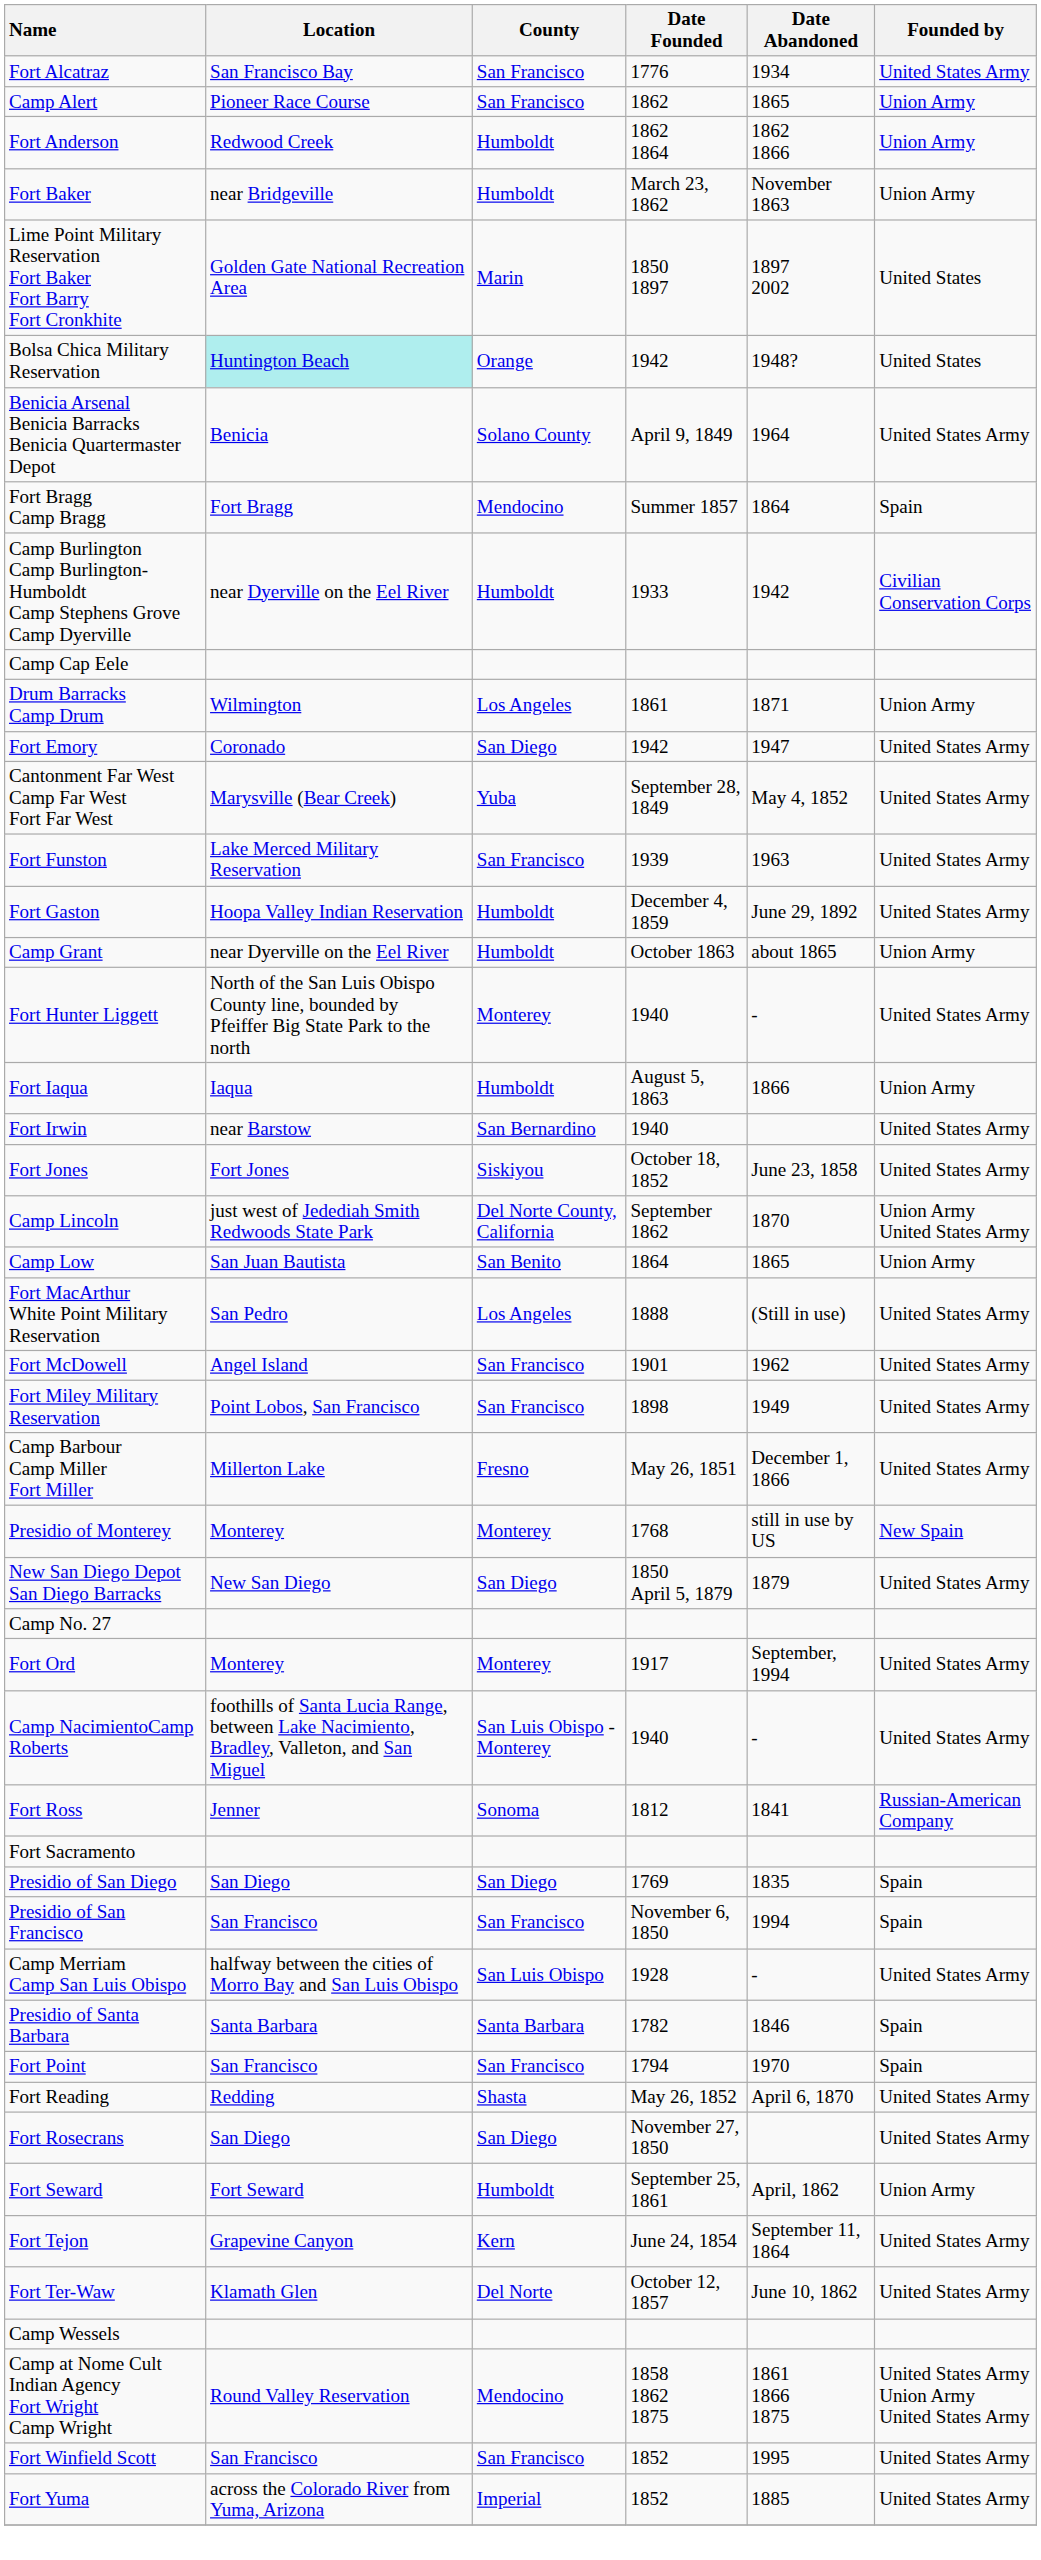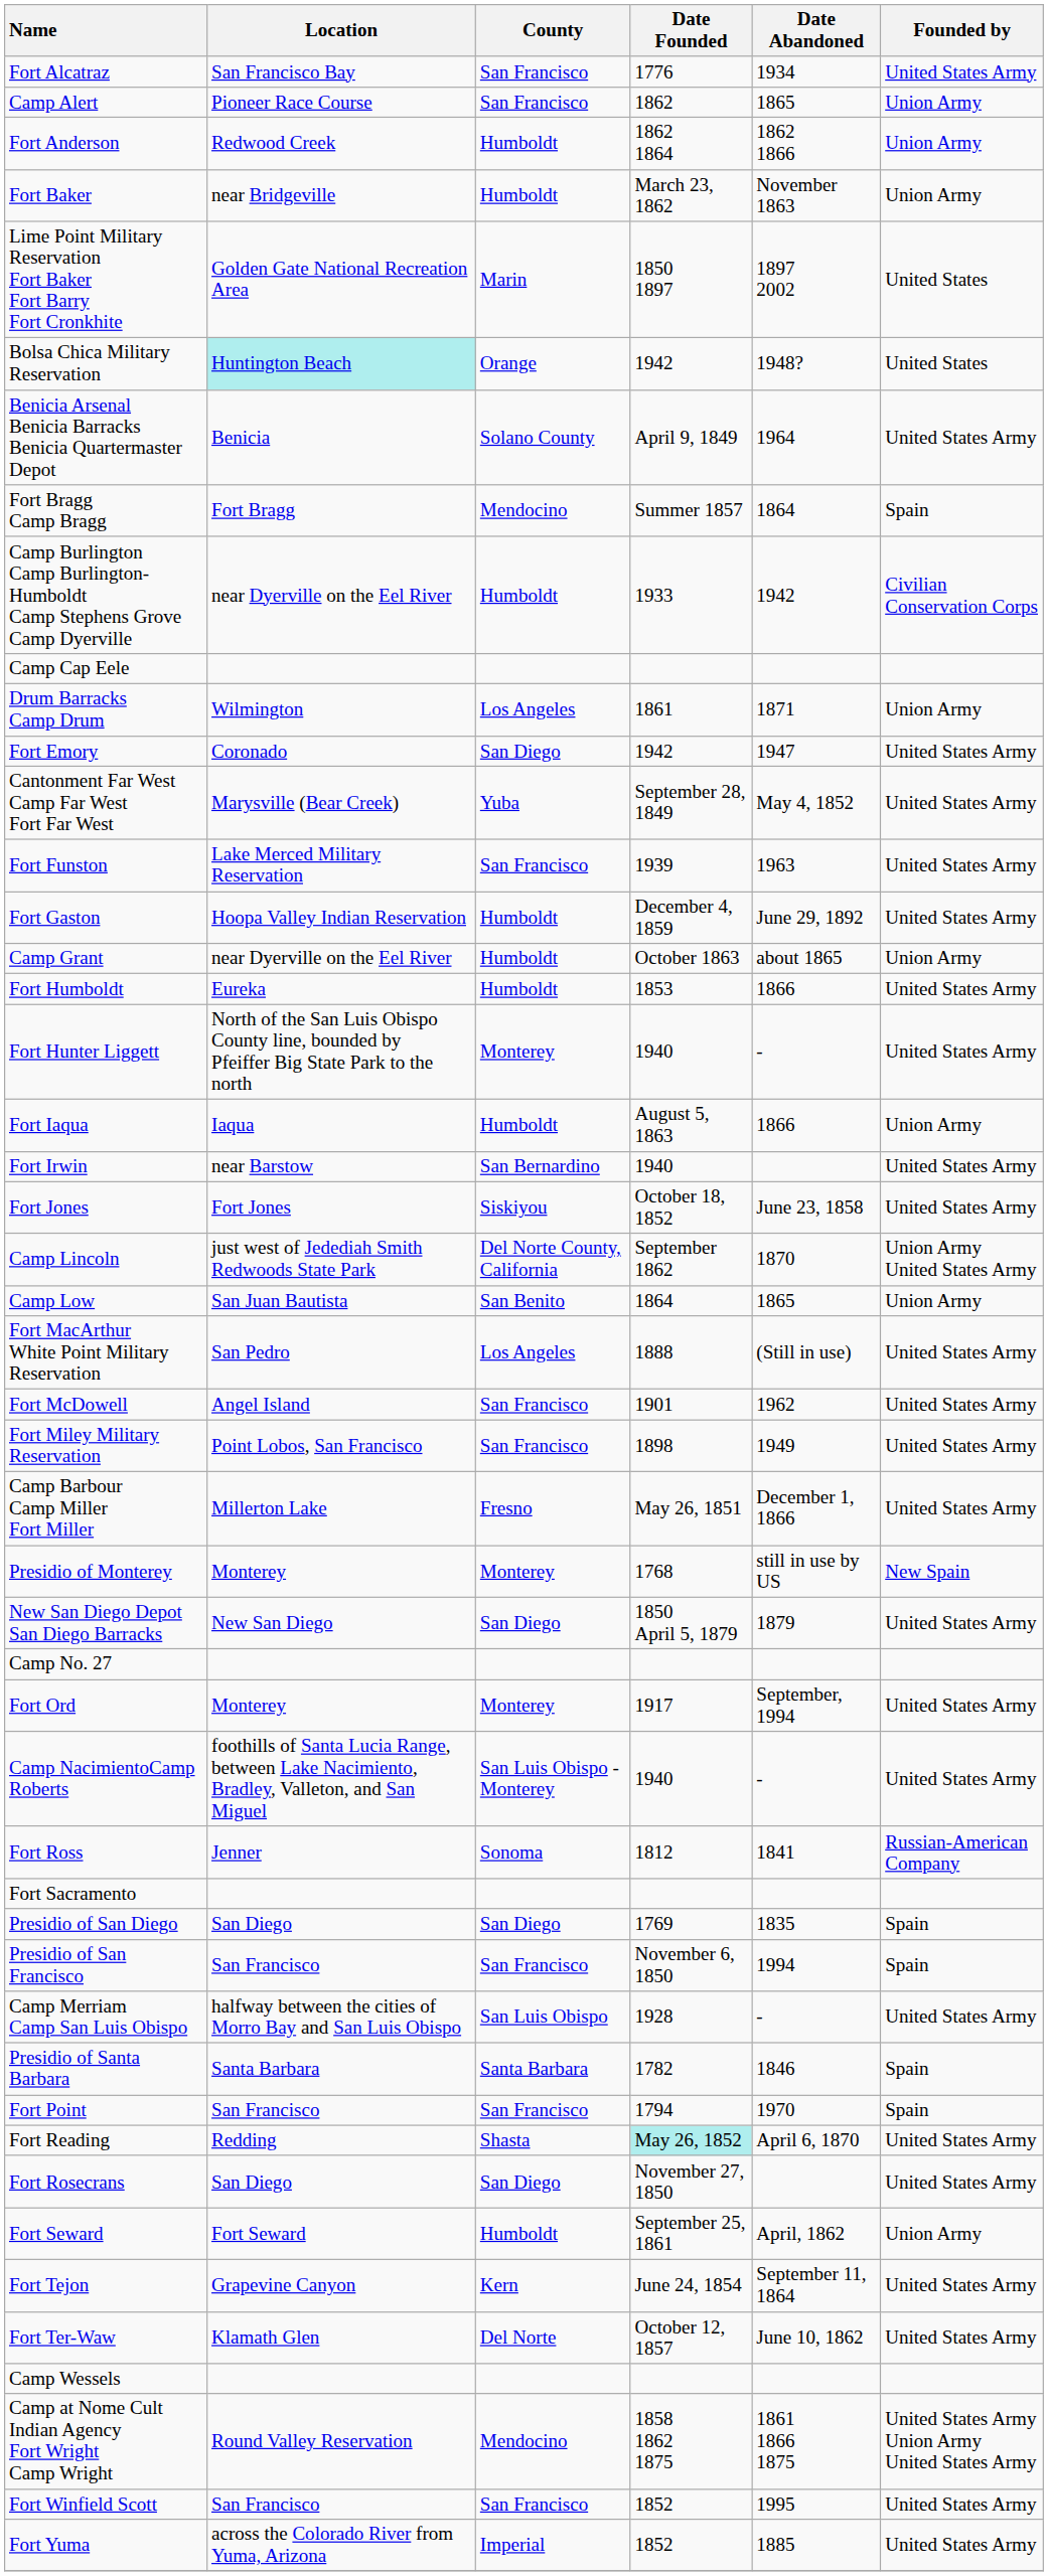+ row: Fort Humboldt | Eureka | Humboldt | 1853 | 1866 | United States Army
Fort Reading | Date Founded: no background -> paleturquoise background
